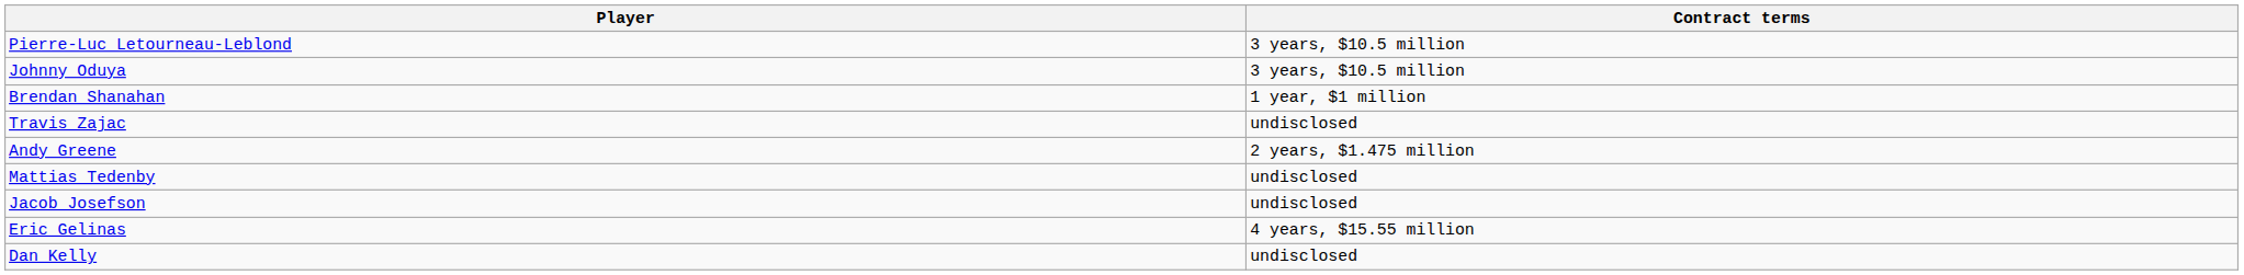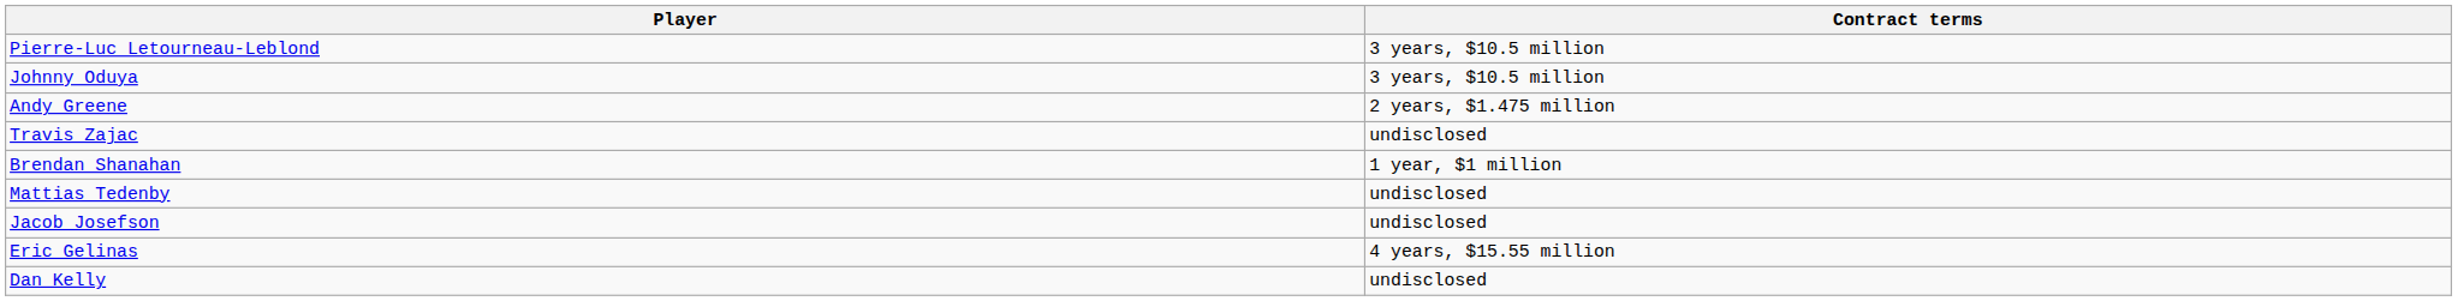rows swapped: Andy Greene <-> Brendan Shanahan
